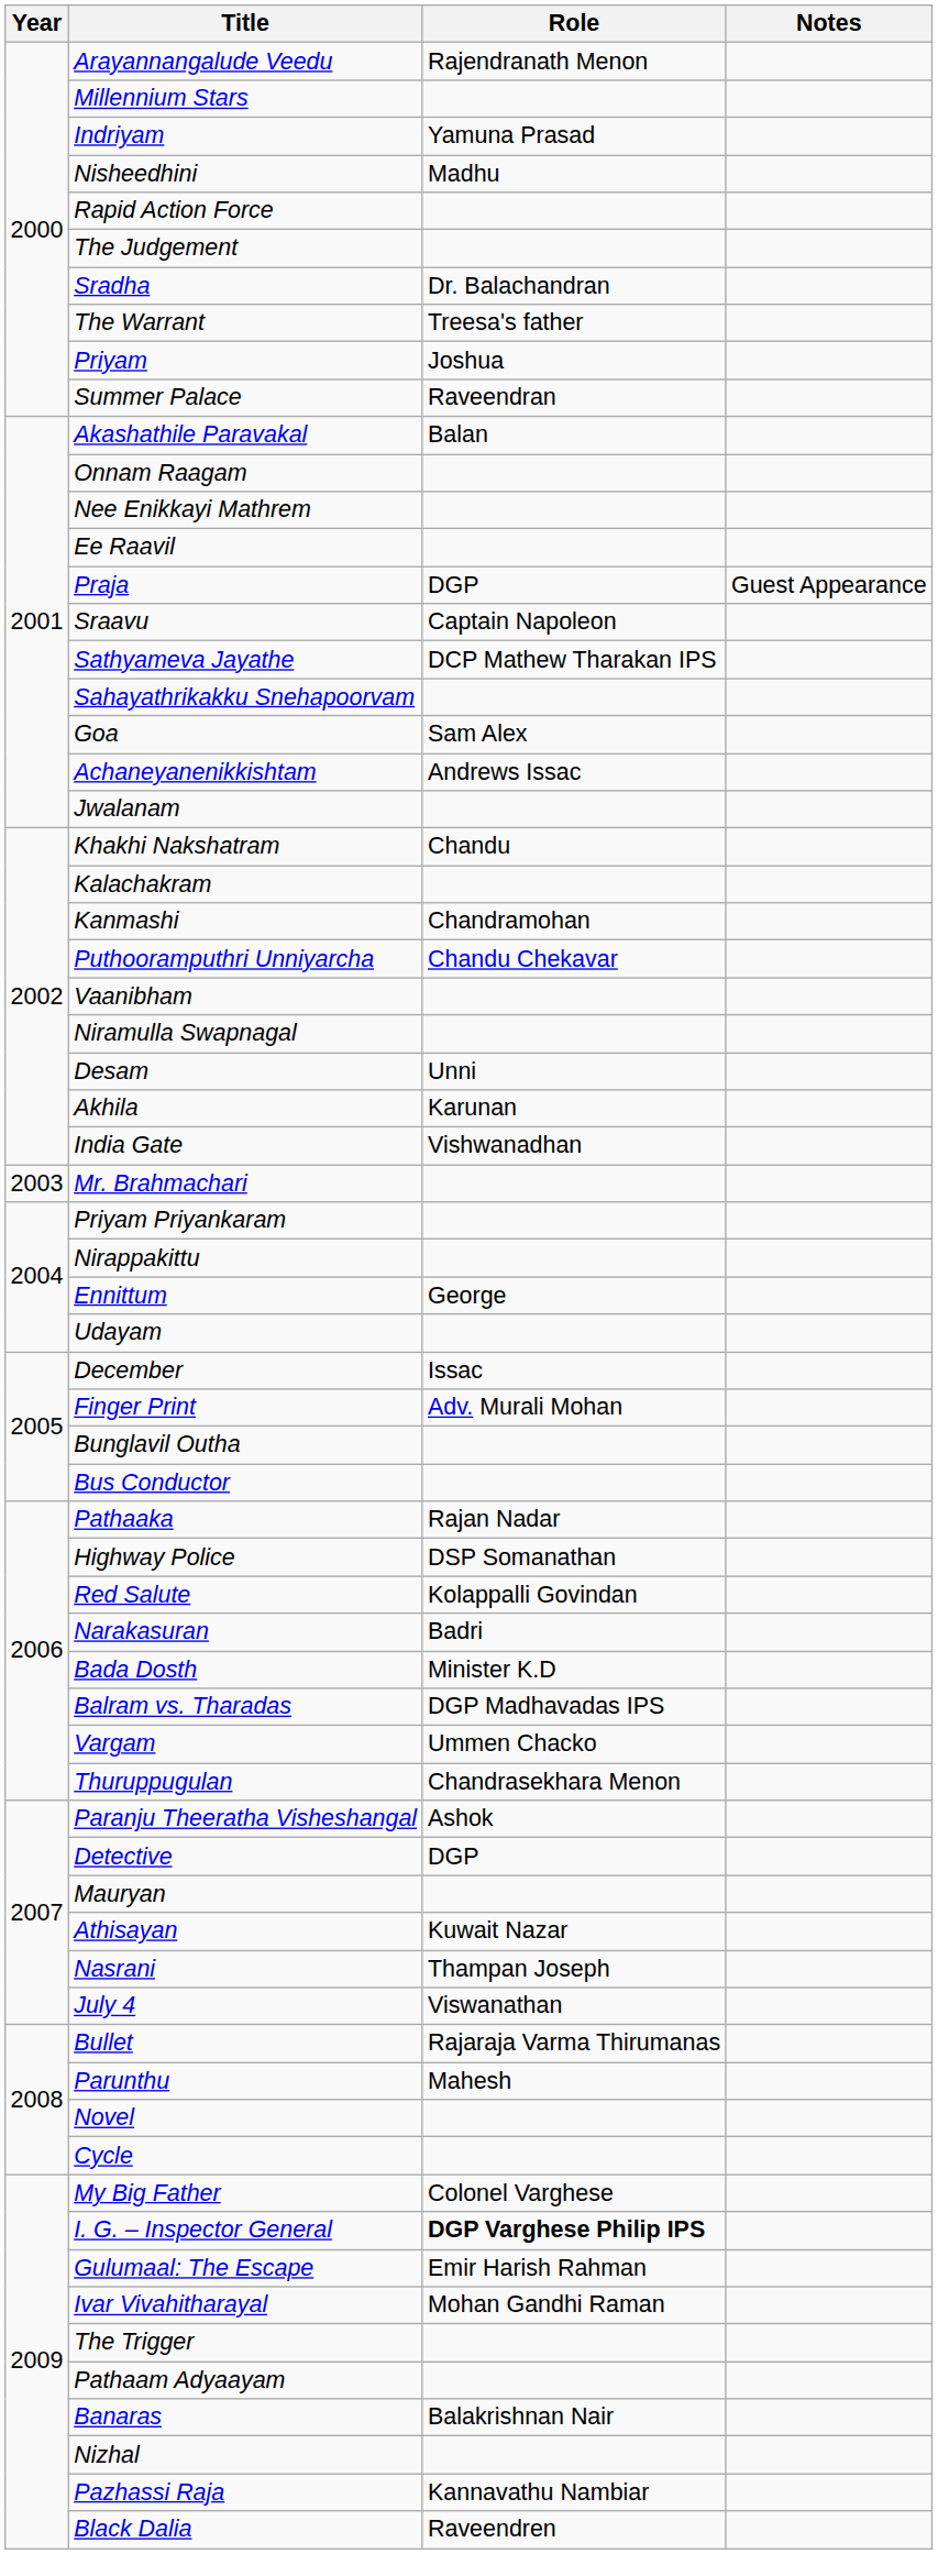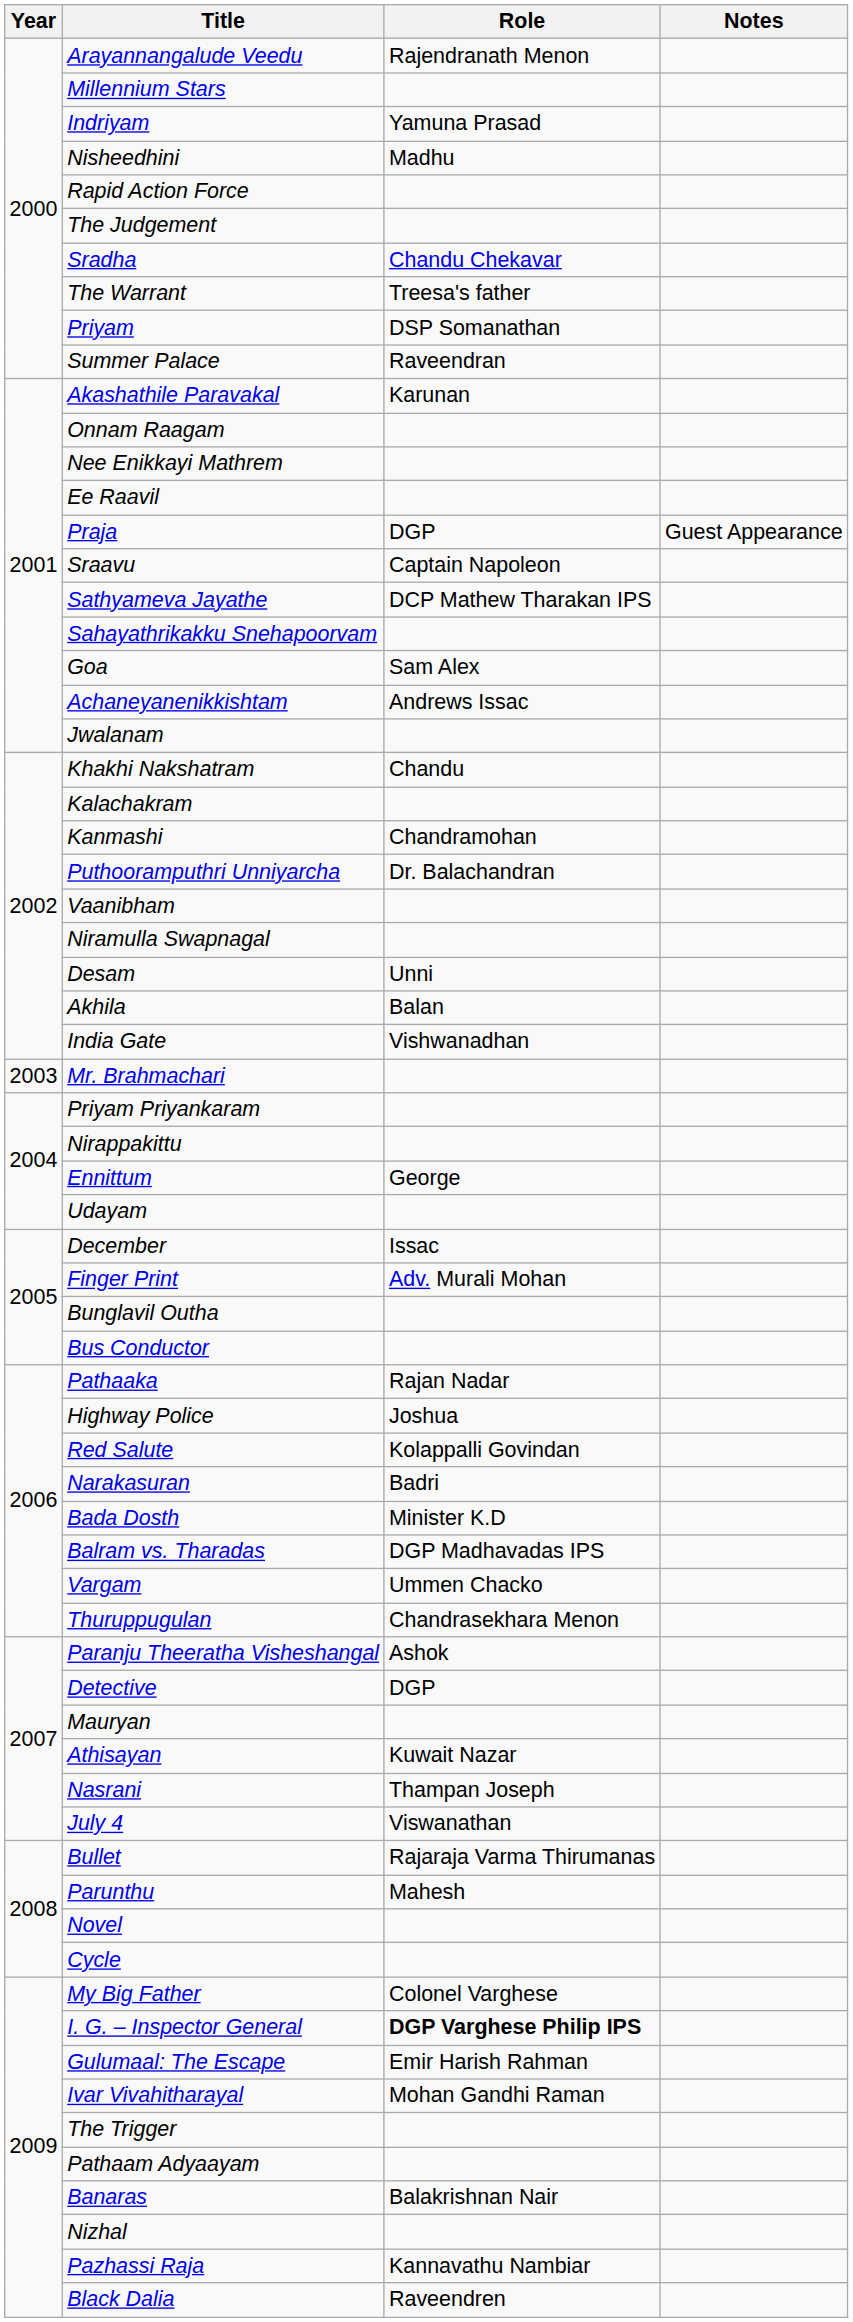Sradha | Role: Dr. Balachandran -> Chandu Chekavar
Priyam | Role: Joshua -> DSP Somanathan
Akashathile Paravakal | Role: Balan -> Karunan
Puthooramputhri Unniyarcha | Role: Chandu Chekavar -> Dr. Balachandran
Akhila | Role: Karunan -> Balan
Highway Police | Role: DSP Somanathan -> Joshua
